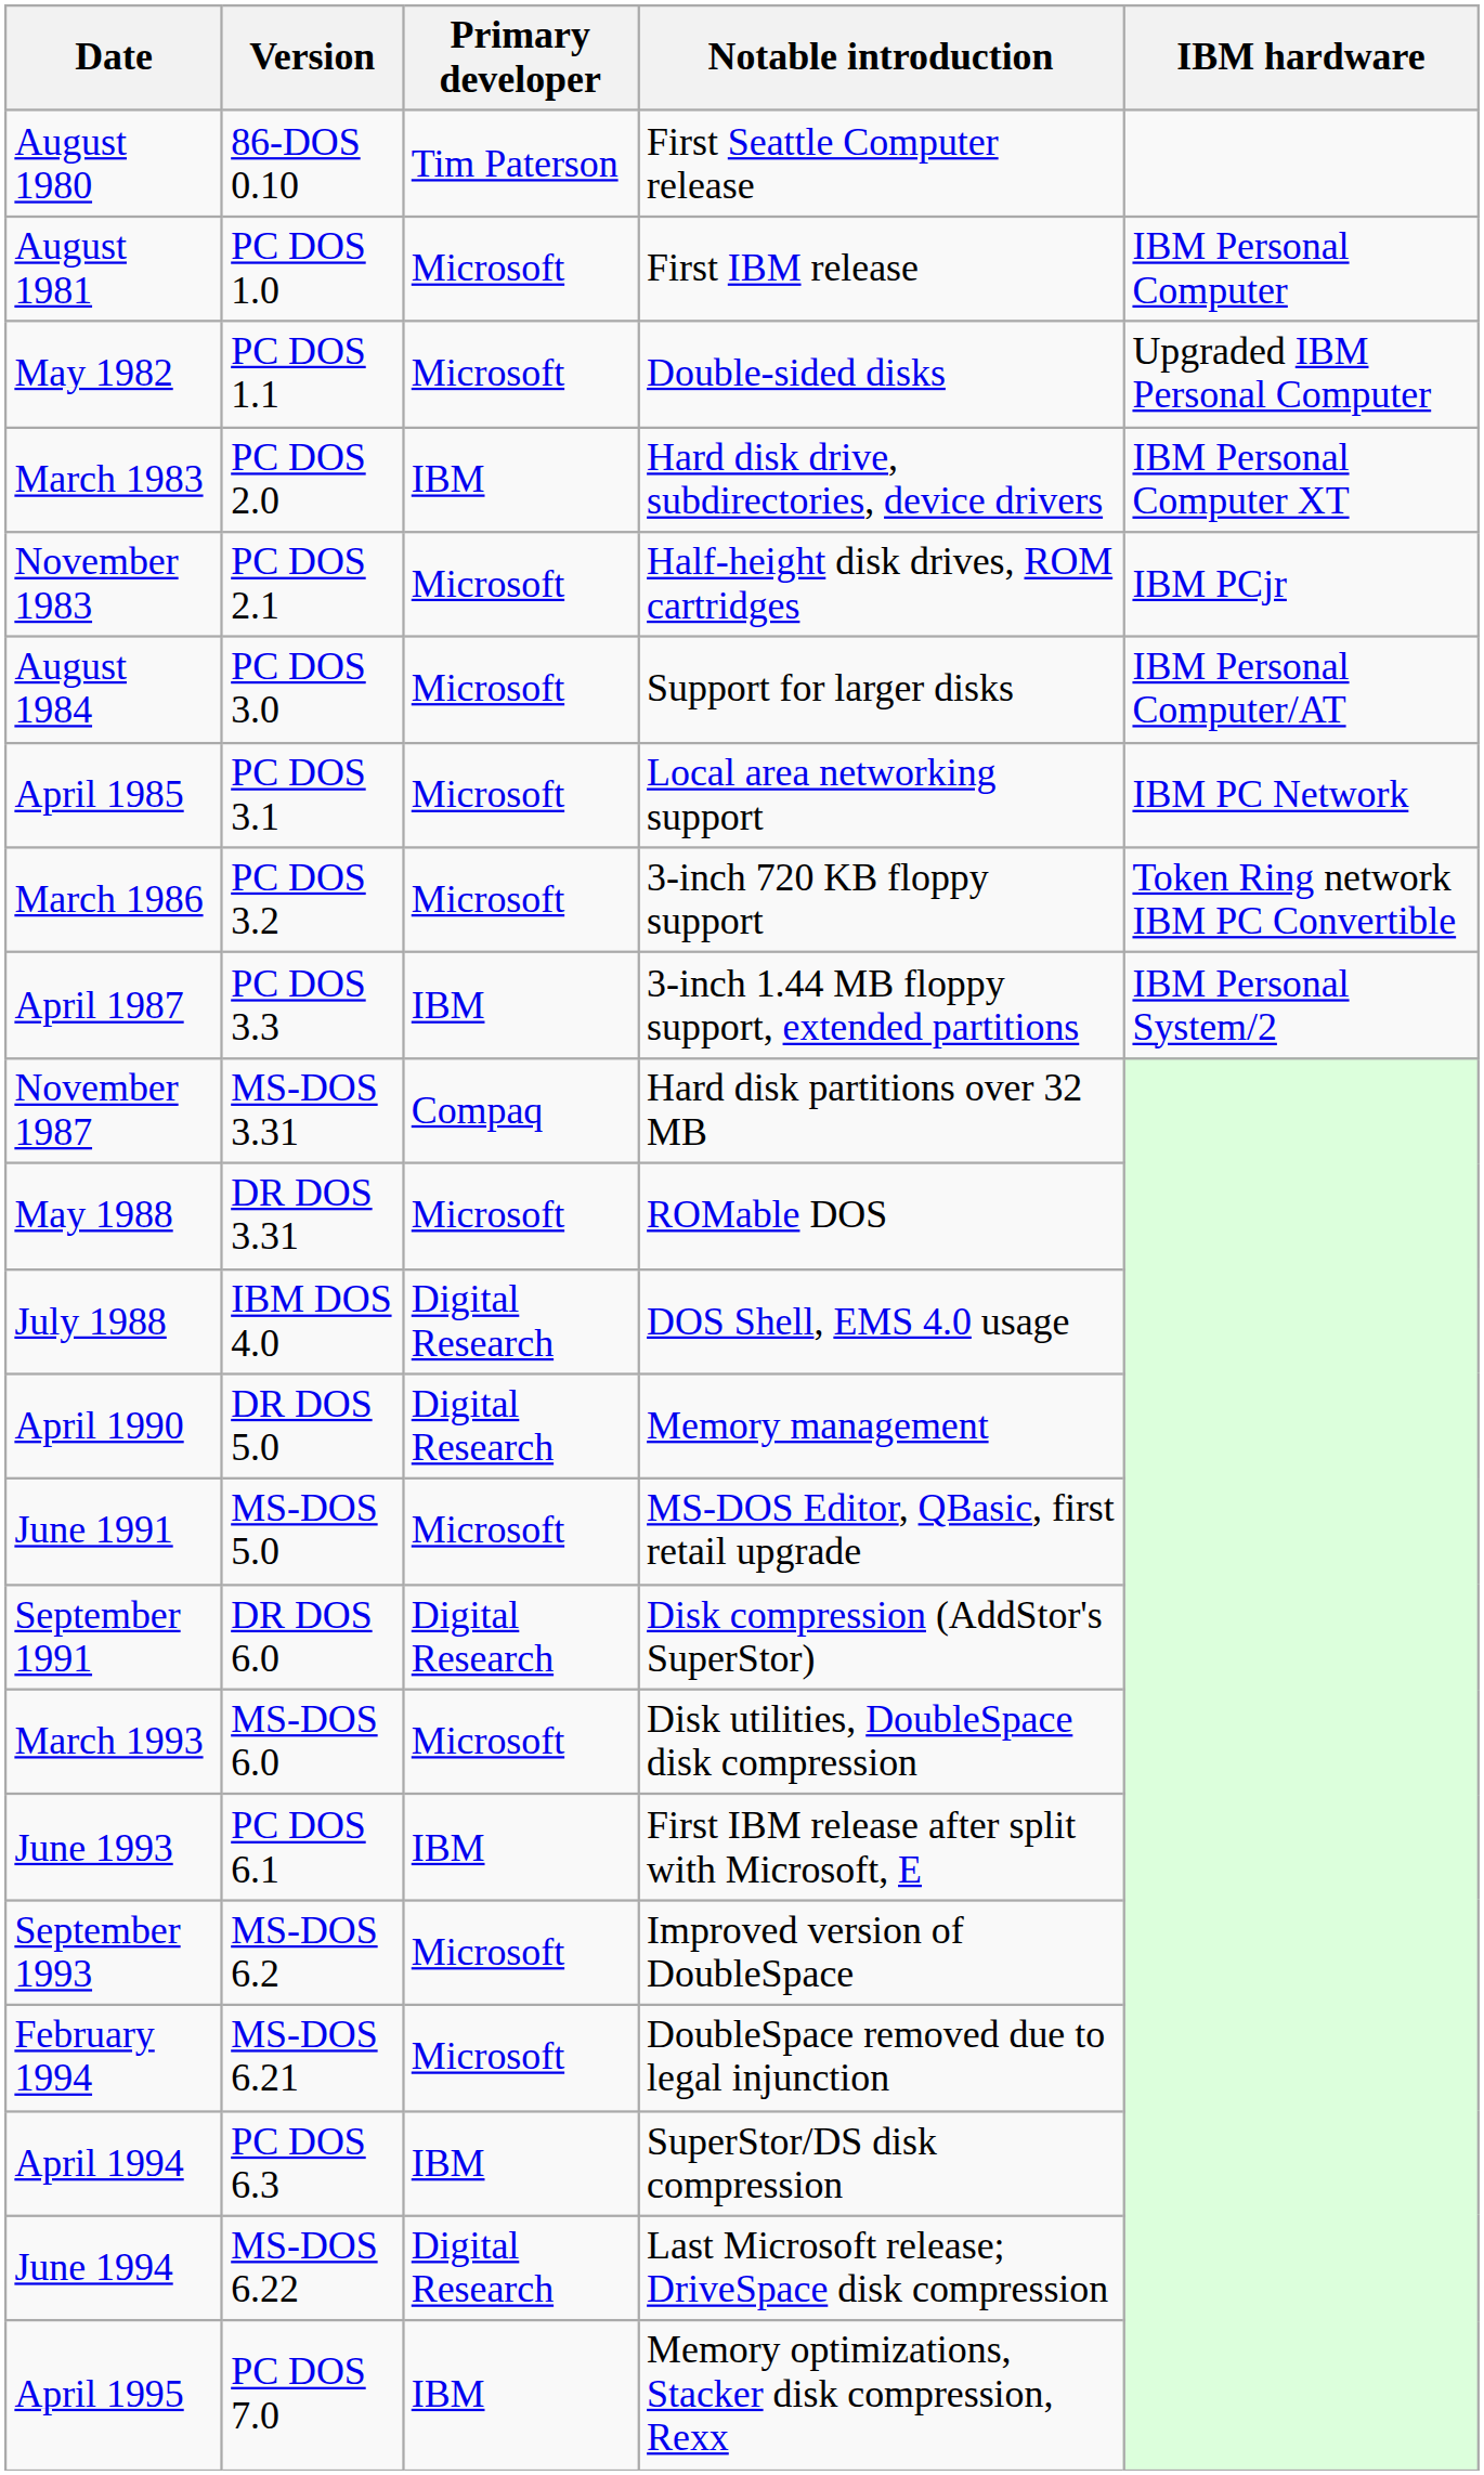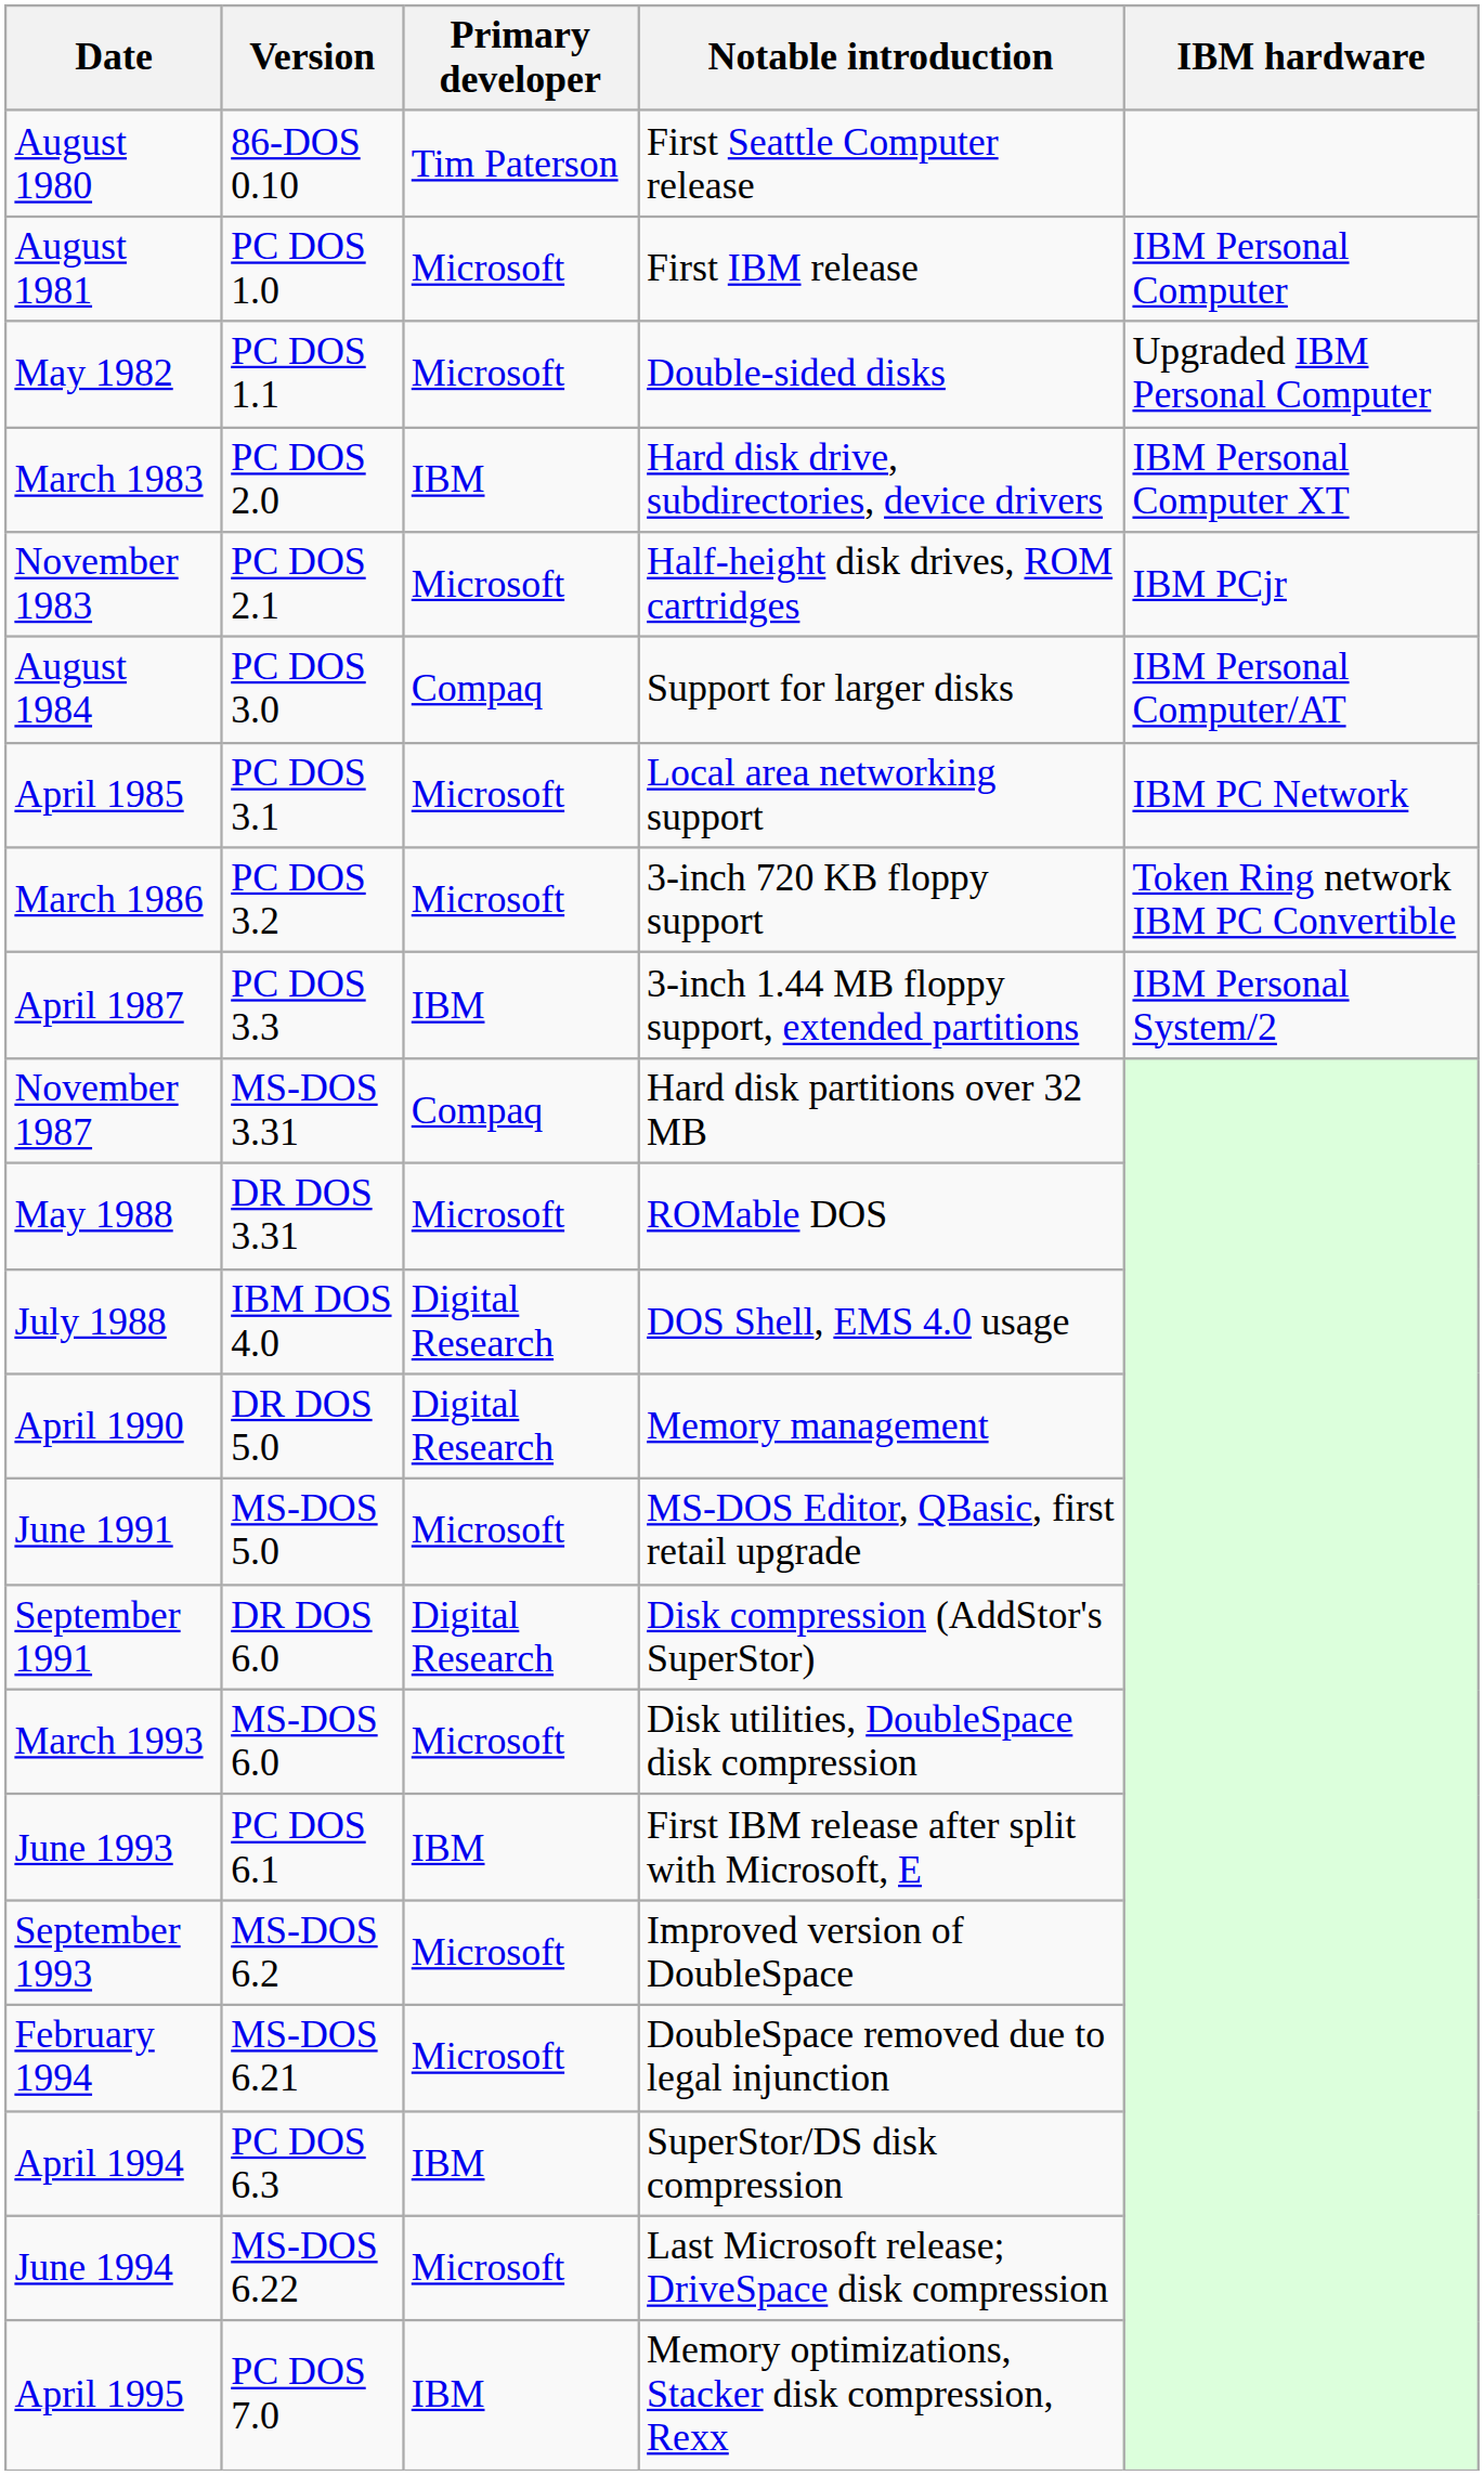August 1984 | Primary developer: Microsoft -> Compaq
June 1994 | Primary developer: Digital Research -> Microsoft
